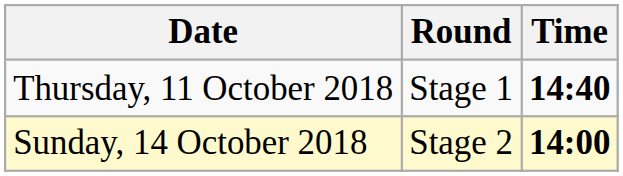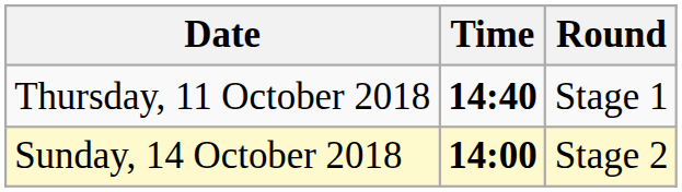columns swapped: Time <-> Round
